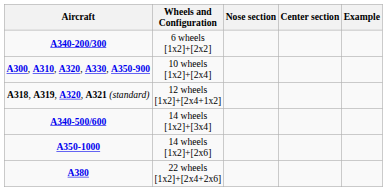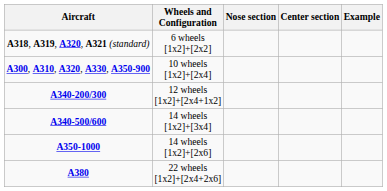6 wheels [1x2]+[2x2] | Aircraft: A340-200/300 -> A318, A319, A320, A321 (standard)
12 wheels [1x2]+[2x4+1x2] | Aircraft: A318, A319, A320, A321 (standard) -> A340-200/300
